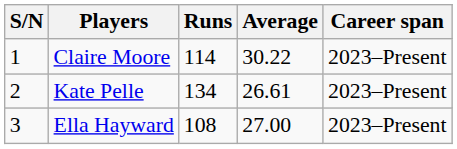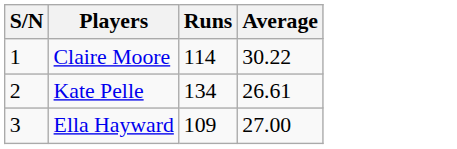- column: Career span | 2023–Present | 2023–Present | 2023–Present
Ella Hayward | Runs: 108 -> 109
